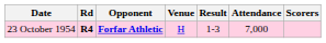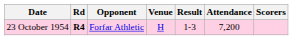23 October 1954 | Opponent: bold -> normal
23 October 1954 | Attendance: 7,000 -> 7,200
